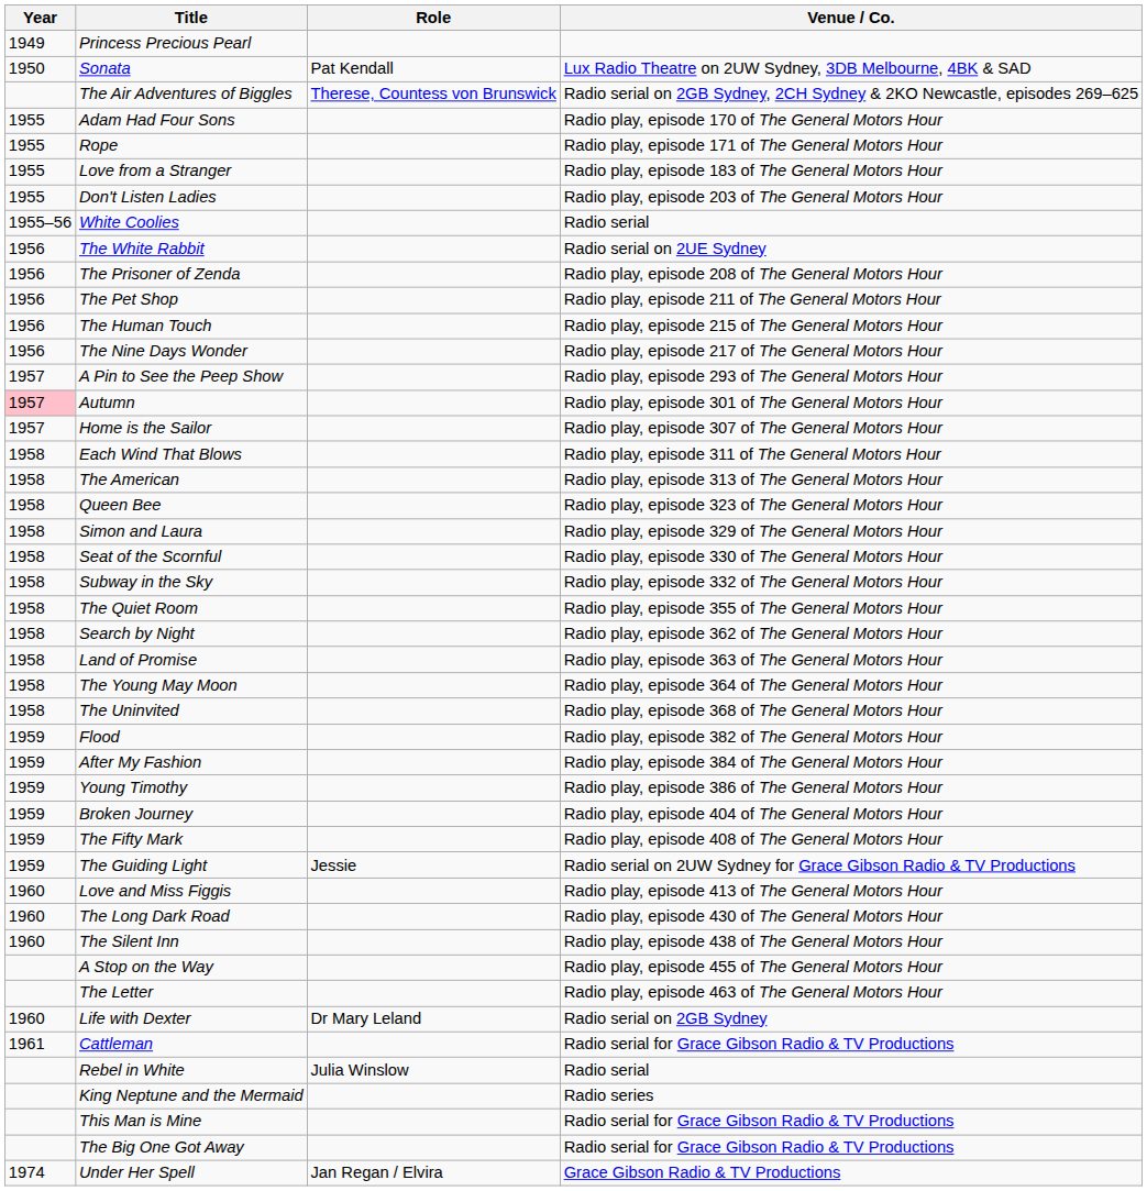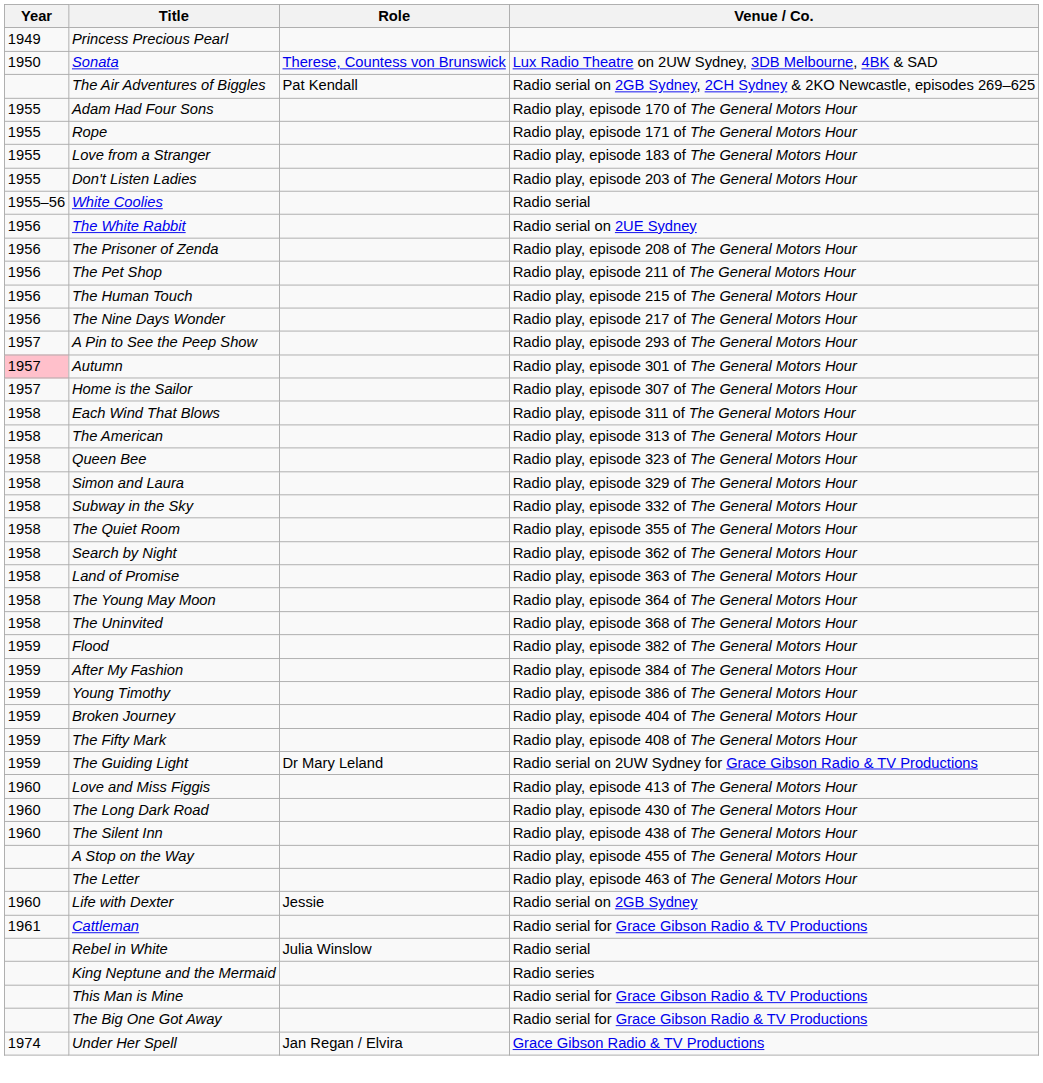Sonata | Role: Pat Kendall -> Therese, Countess von Brunswick
The Air Adventures of Biggles | Role: Therese, Countess von Brunswick -> Pat Kendall
- row: 1958 | Seat of the Scornful | Radio play, episode 330 of The General Motors Hour
The Guiding Light | Role: Jessie -> Dr Mary Leland
Life with Dexter | Role: Dr Mary Leland -> Jessie
